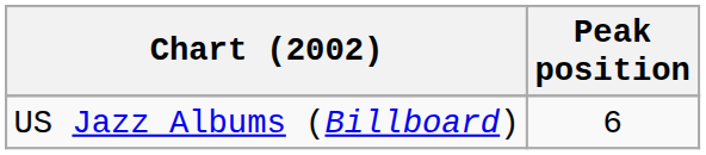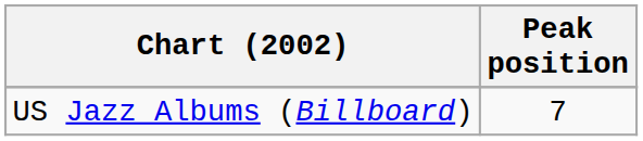US Jazz Albums (Billboard) | Peak position: 6 -> 7
